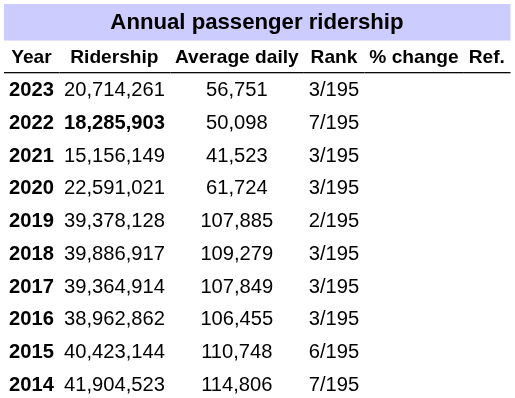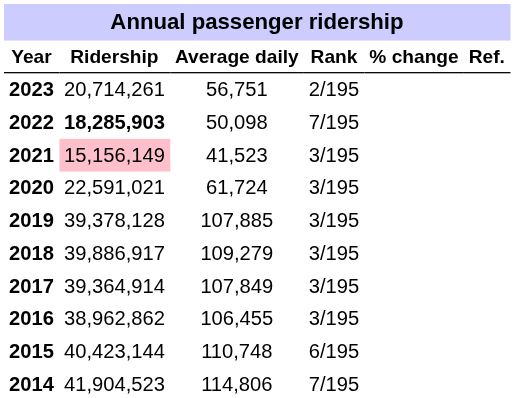2023 | Rank: 3/195 -> 2/195
2021 | Ridership: no background -> pink background
2019 | Rank: 2/195 -> 3/195
